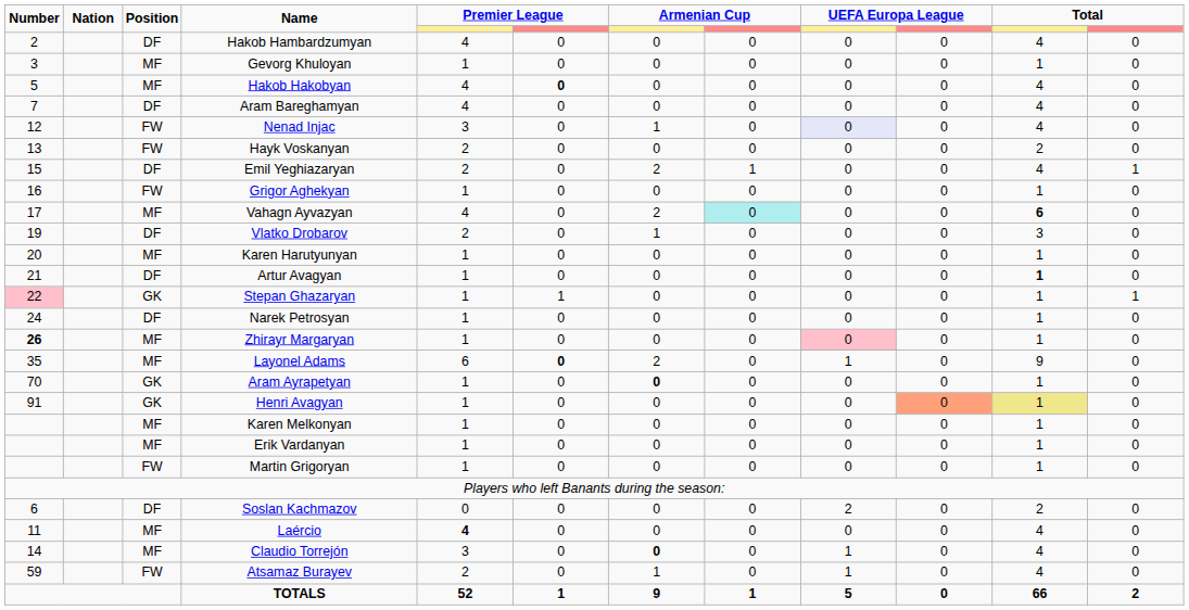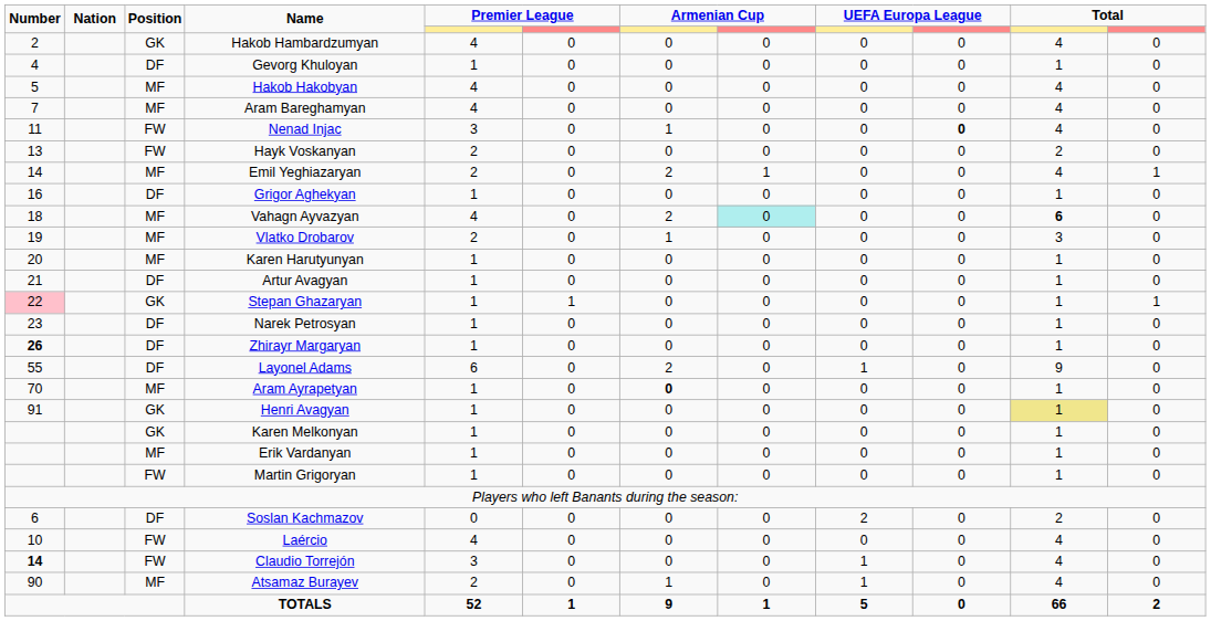Hakob Hambardzumyan | Position: DF -> GK
Gevorg Khuloyan | Number: 3 -> 4
Gevorg Khuloyan | Position: MF -> DF
Hakob Hakobyan | column 6: bold -> normal
Aram Bareghamyan | Position: DF -> MF
Nenad Injac | Number: 12 -> 11
Nenad Injac | column 9: lavender background -> no background
Nenad Injac | column 10: normal -> bold
Emil Yeghiazaryan | Number: 15 -> 14
Emil Yeghiazaryan | Position: DF -> MF
Grigor Aghekyan | Position: FW -> DF
Vahagn Ayvazyan | Number: 17 -> 18
Vlatko Drobarov | Position: DF -> MF
Artur Avagyan | column 11: bold -> normal
Narek Petrosyan | Number: 24 -> 23
Zhirayr Margaryan | Position: MF -> DF
Zhirayr Margaryan | column 9: pink background -> no background
Layonel Adams | Number: 35 -> 55
Layonel Adams | Position: MF -> DF
Layonel Adams | column 6: bold -> normal
Aram Ayrapetyan | Position: GK -> MF
Henri Avagyan | column 10: lightsalmon background -> no background
Karen Melkonyan | Position: MF -> GK
Laércio | Number: 11 -> 10
Laércio | Position: MF -> FW
Laércio | column 5: bold -> normal
Claudio Torrejón | Number: normal -> bold
Claudio Torrejón | Position: MF -> FW
Claudio Torrejón | column 7: bold -> normal
Atsamaz Burayev | Number: 59 -> 90
Atsamaz Burayev | Position: FW -> MF
